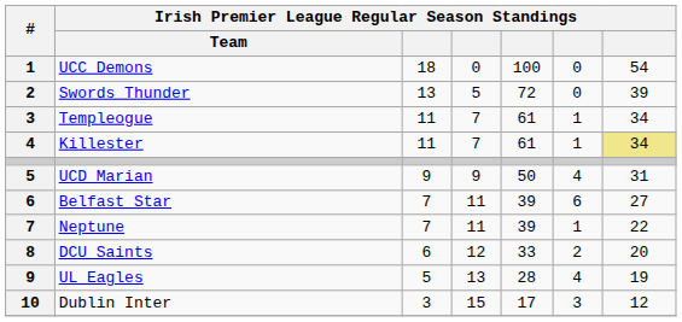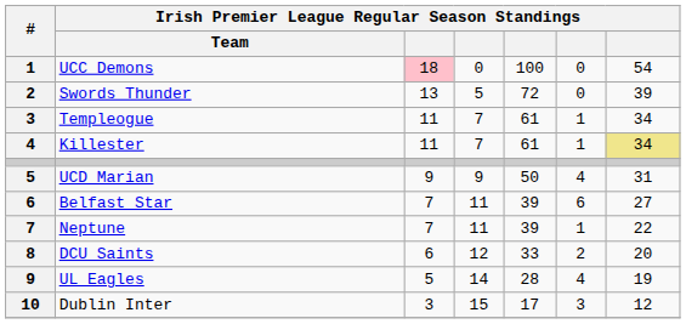UCC Demons | column 3: no background -> pink background
UL Eagles | column 4: 13 -> 14
